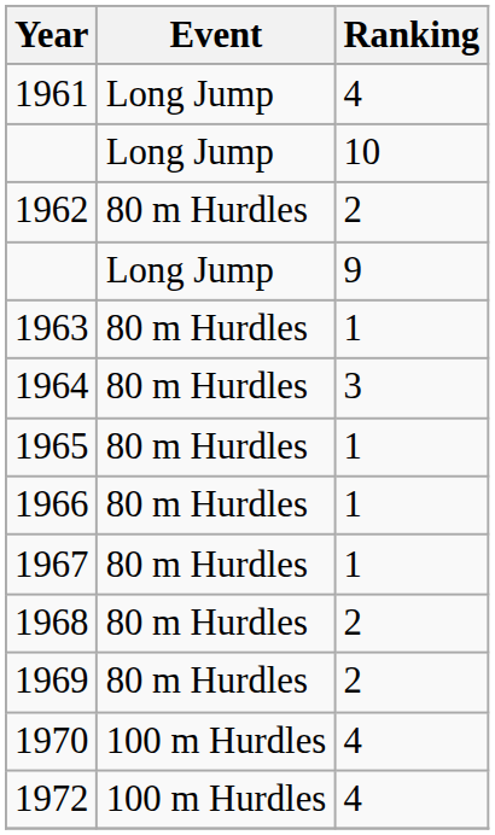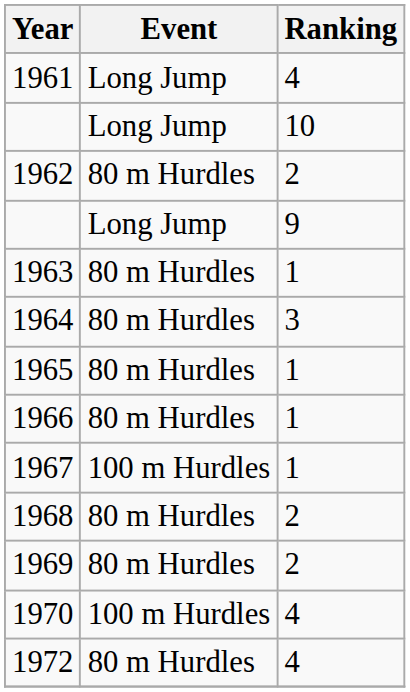1967 | Event: 80 m Hurdles -> 100 m Hurdles
1972 | Event: 100 m Hurdles -> 80 m Hurdles
